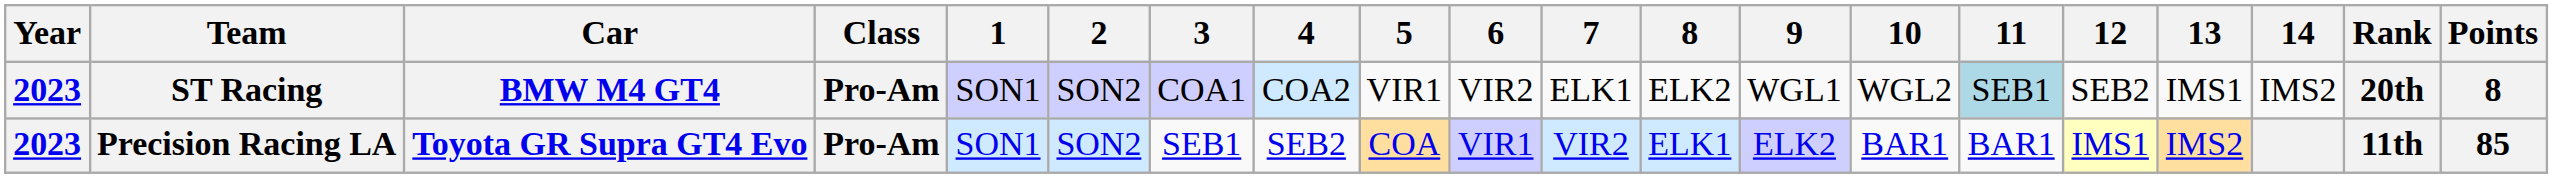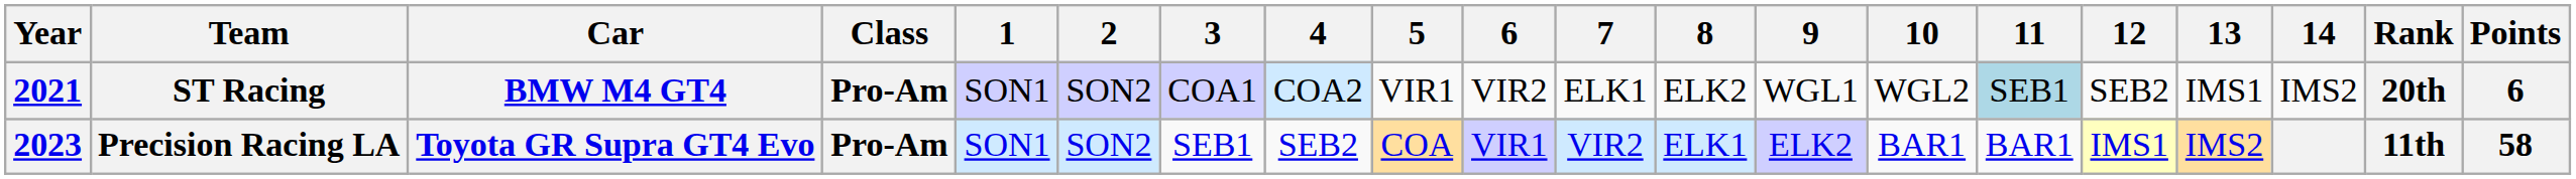ST Racing | Year: 2023 -> 2021
ST Racing | Points: 8 -> 6
Precision Racing LA | Points: 85 -> 58
